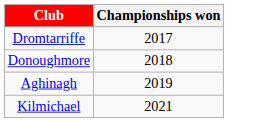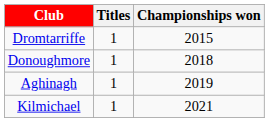+ column: Titles | 1 | 1 | 1 | 1
Dromtarriffe | Championships won: 2017 -> 2015
